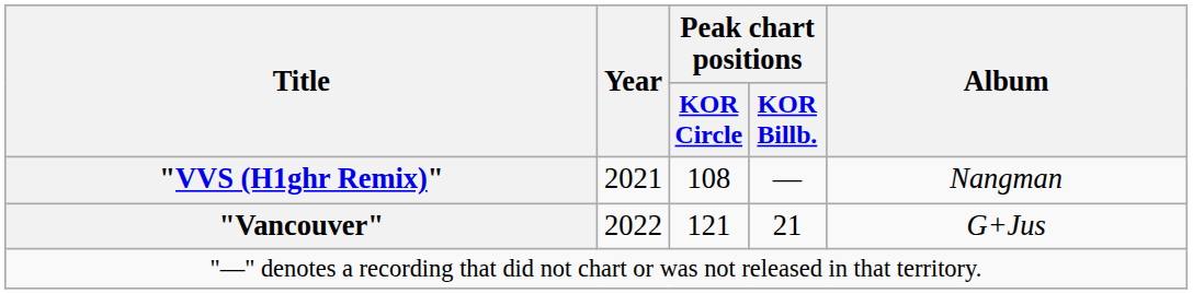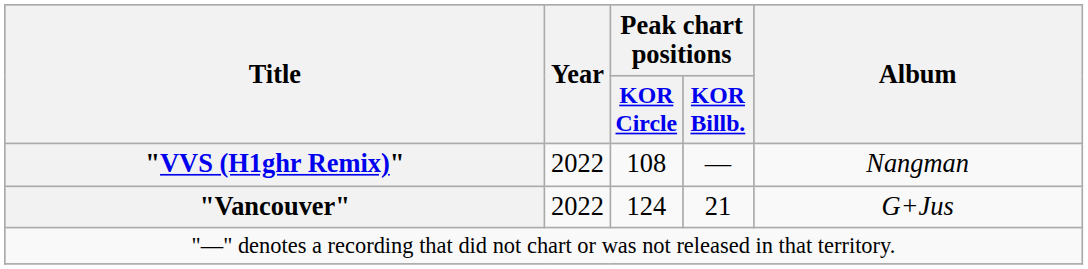"VVS (H1ghr Remix)" | Year: 2021 -> 2022
"Vancouver" | Peak chart positions / KOR Circle: 121 -> 124
